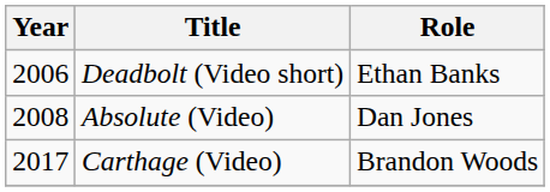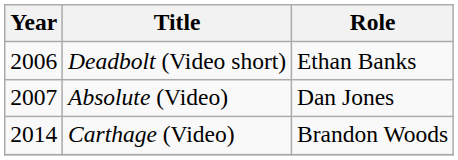Absolute (Video) | Year: 2008 -> 2007
Carthage (Video) | Year: 2017 -> 2014
